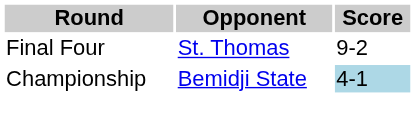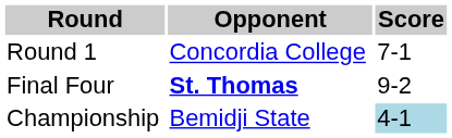+ row: Round 1 | Concordia College | 7-1
Final Four | Opponent: normal -> bold
